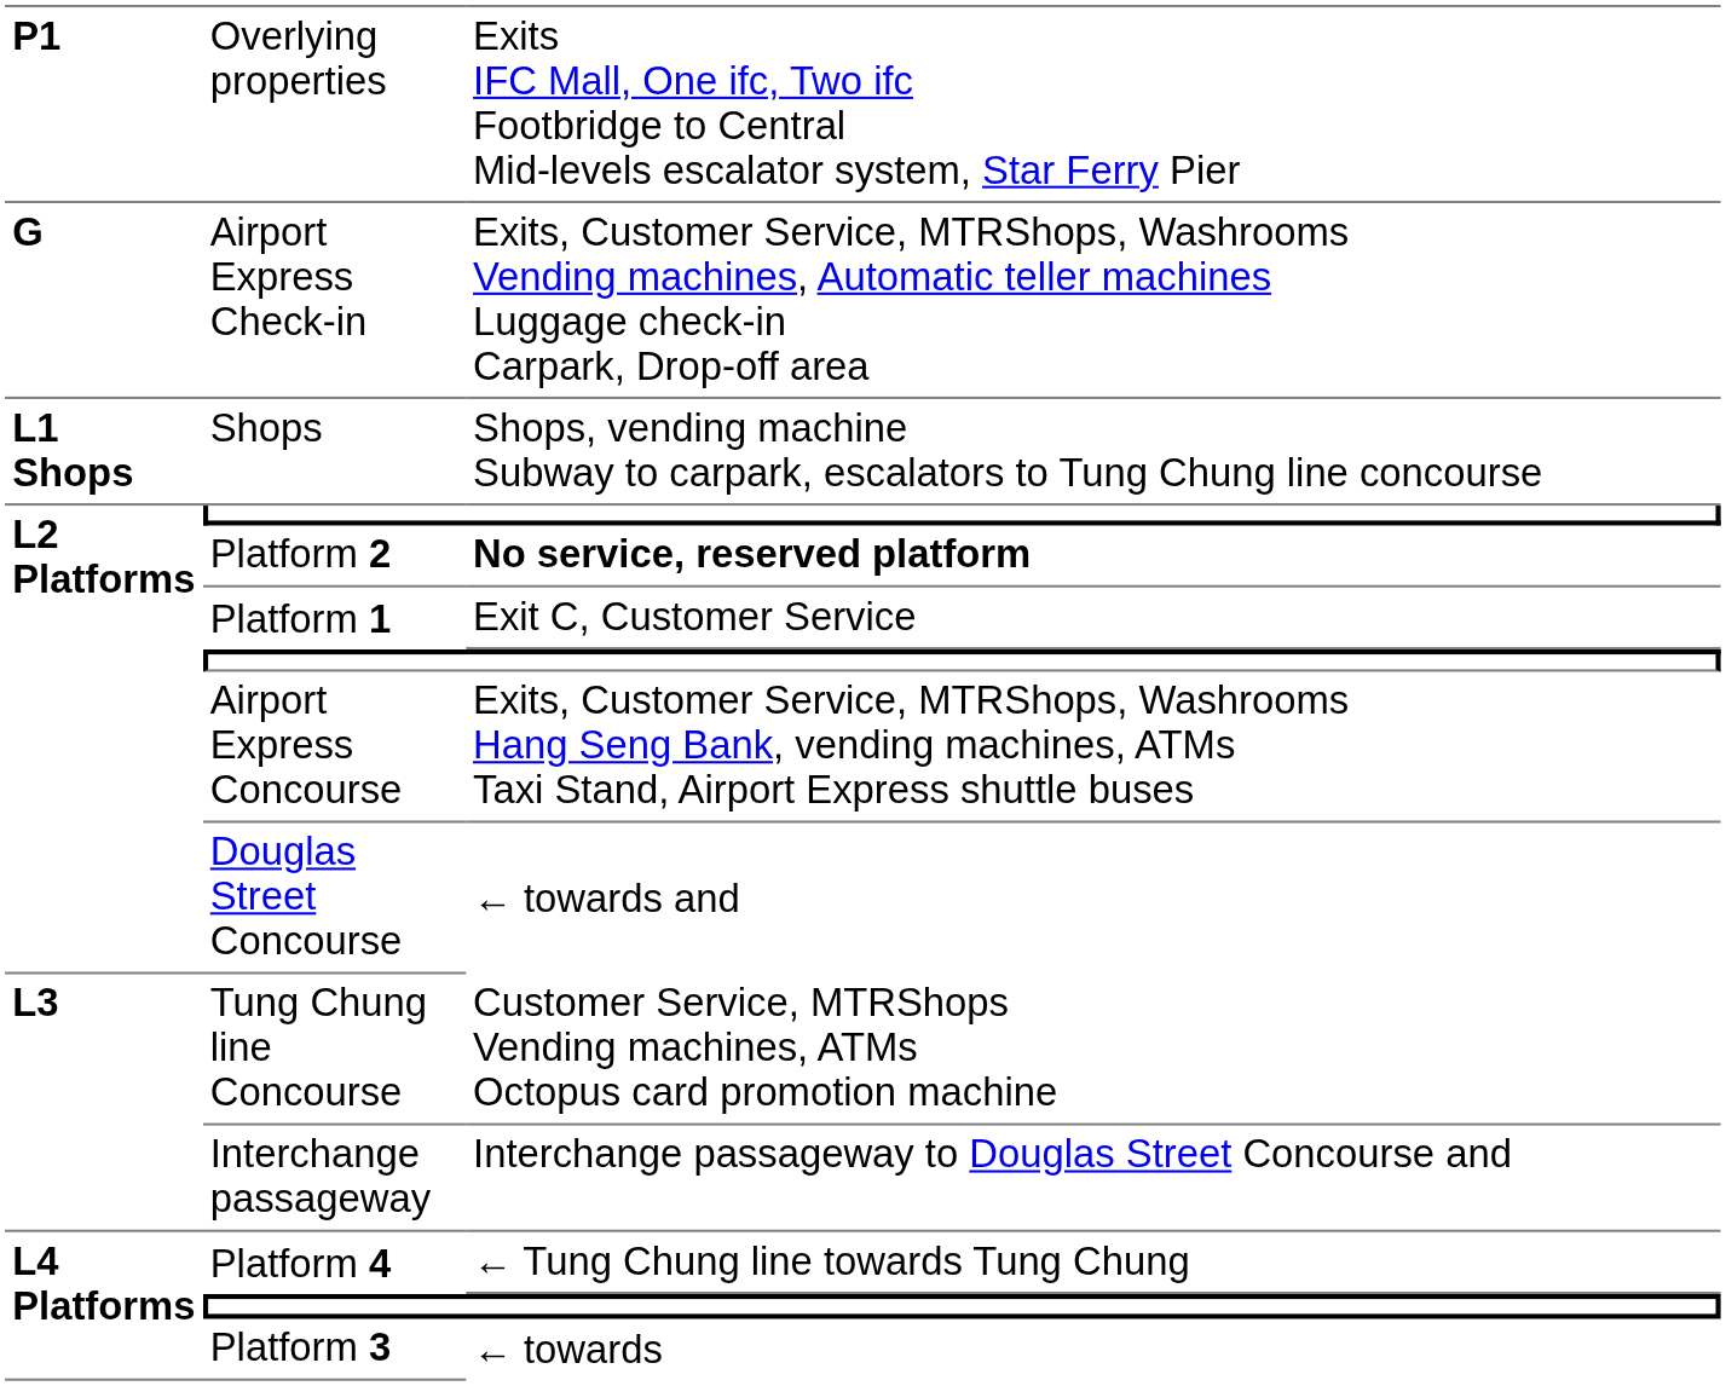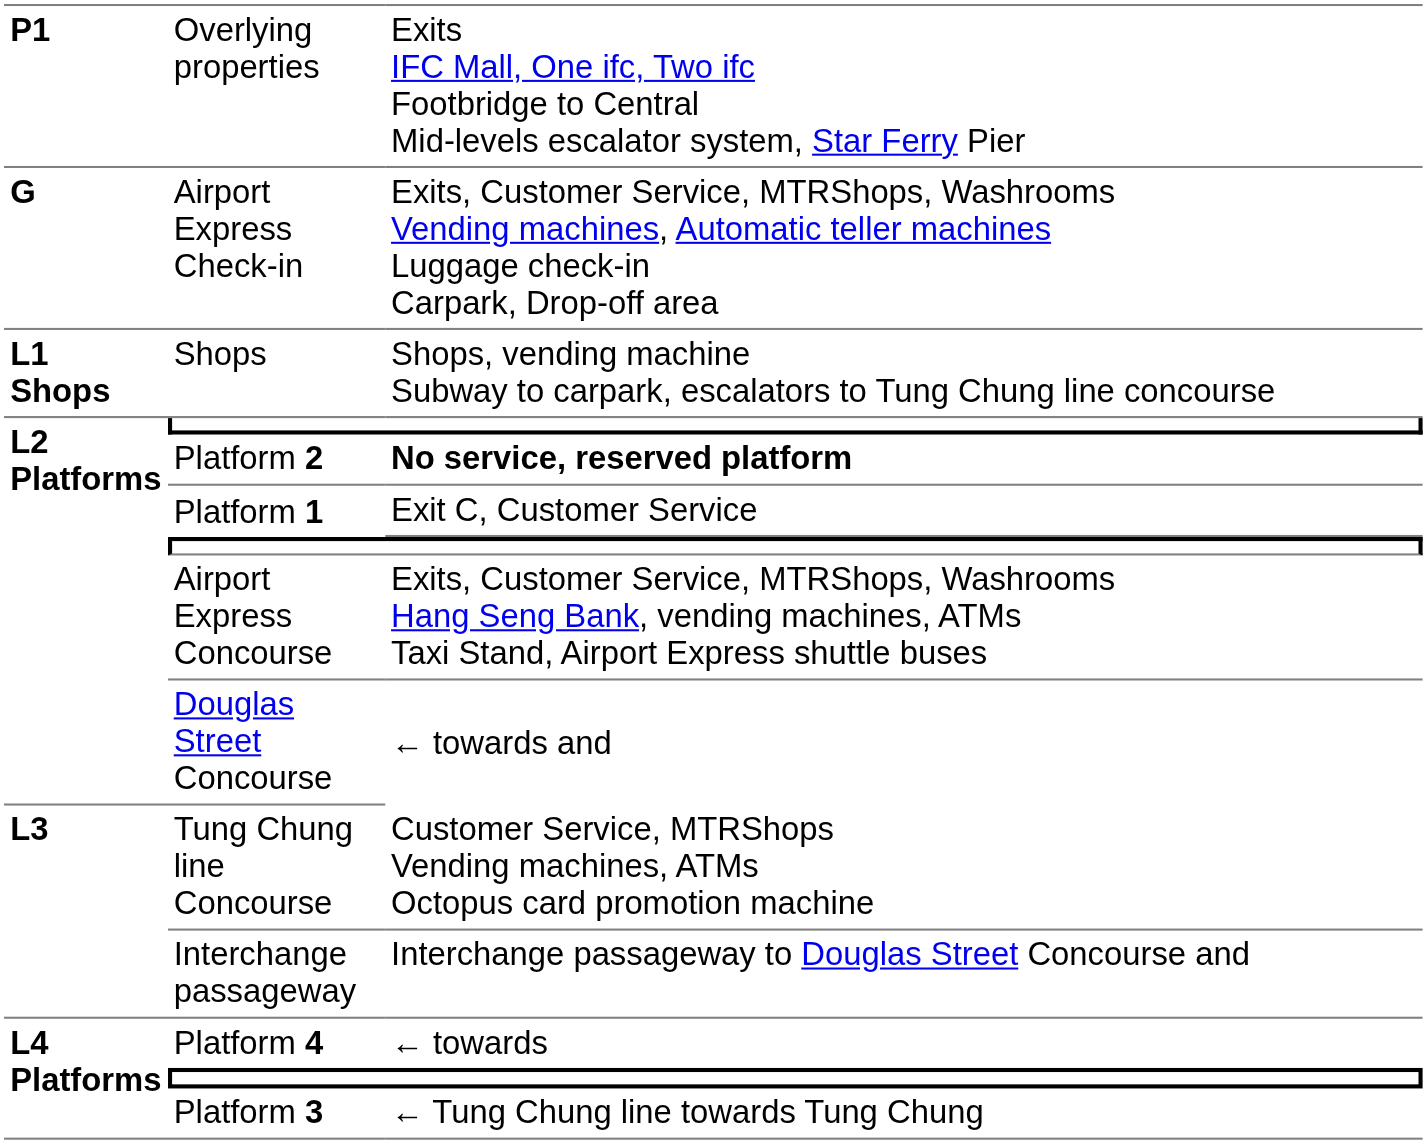Platform 4 | column 3: ← Tung Chung line towards Tung Chung -> ← towards
Platform 3 | column 3: ← towards -> ← Tung Chung line towards Tung Chung
